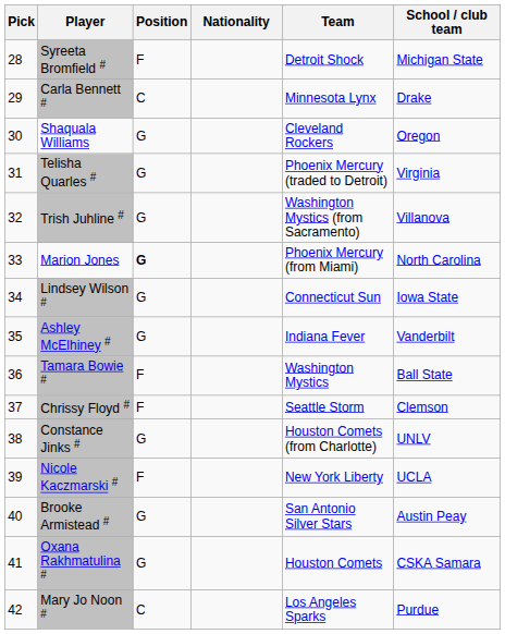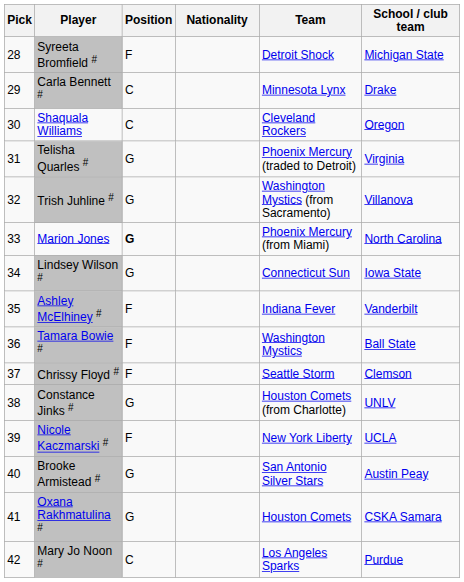Shaquala Williams | Position: G -> C
Ashley McElhiney # | Position: G -> F
